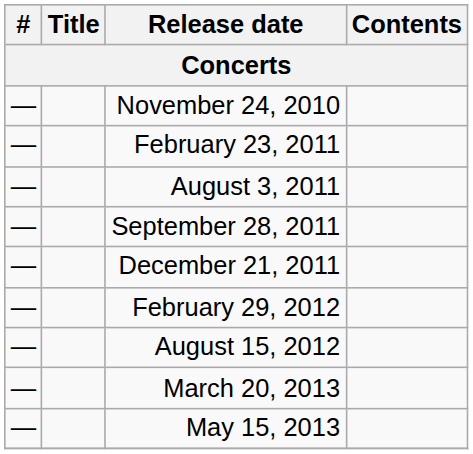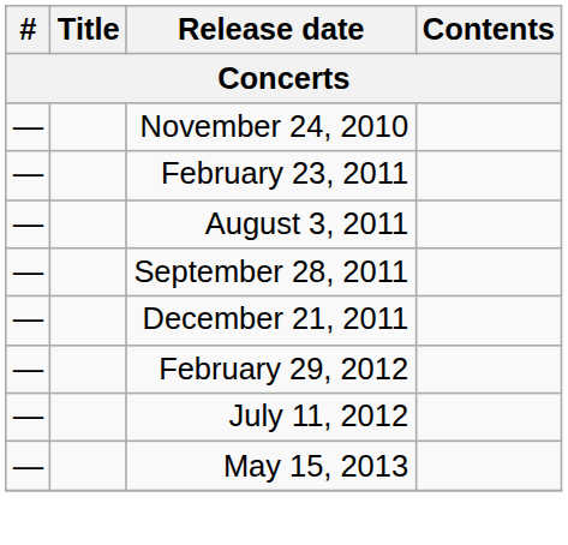+ row: — | July 11, 2012
- row: — | August 15, 2012
- row: — | March 20, 2013
